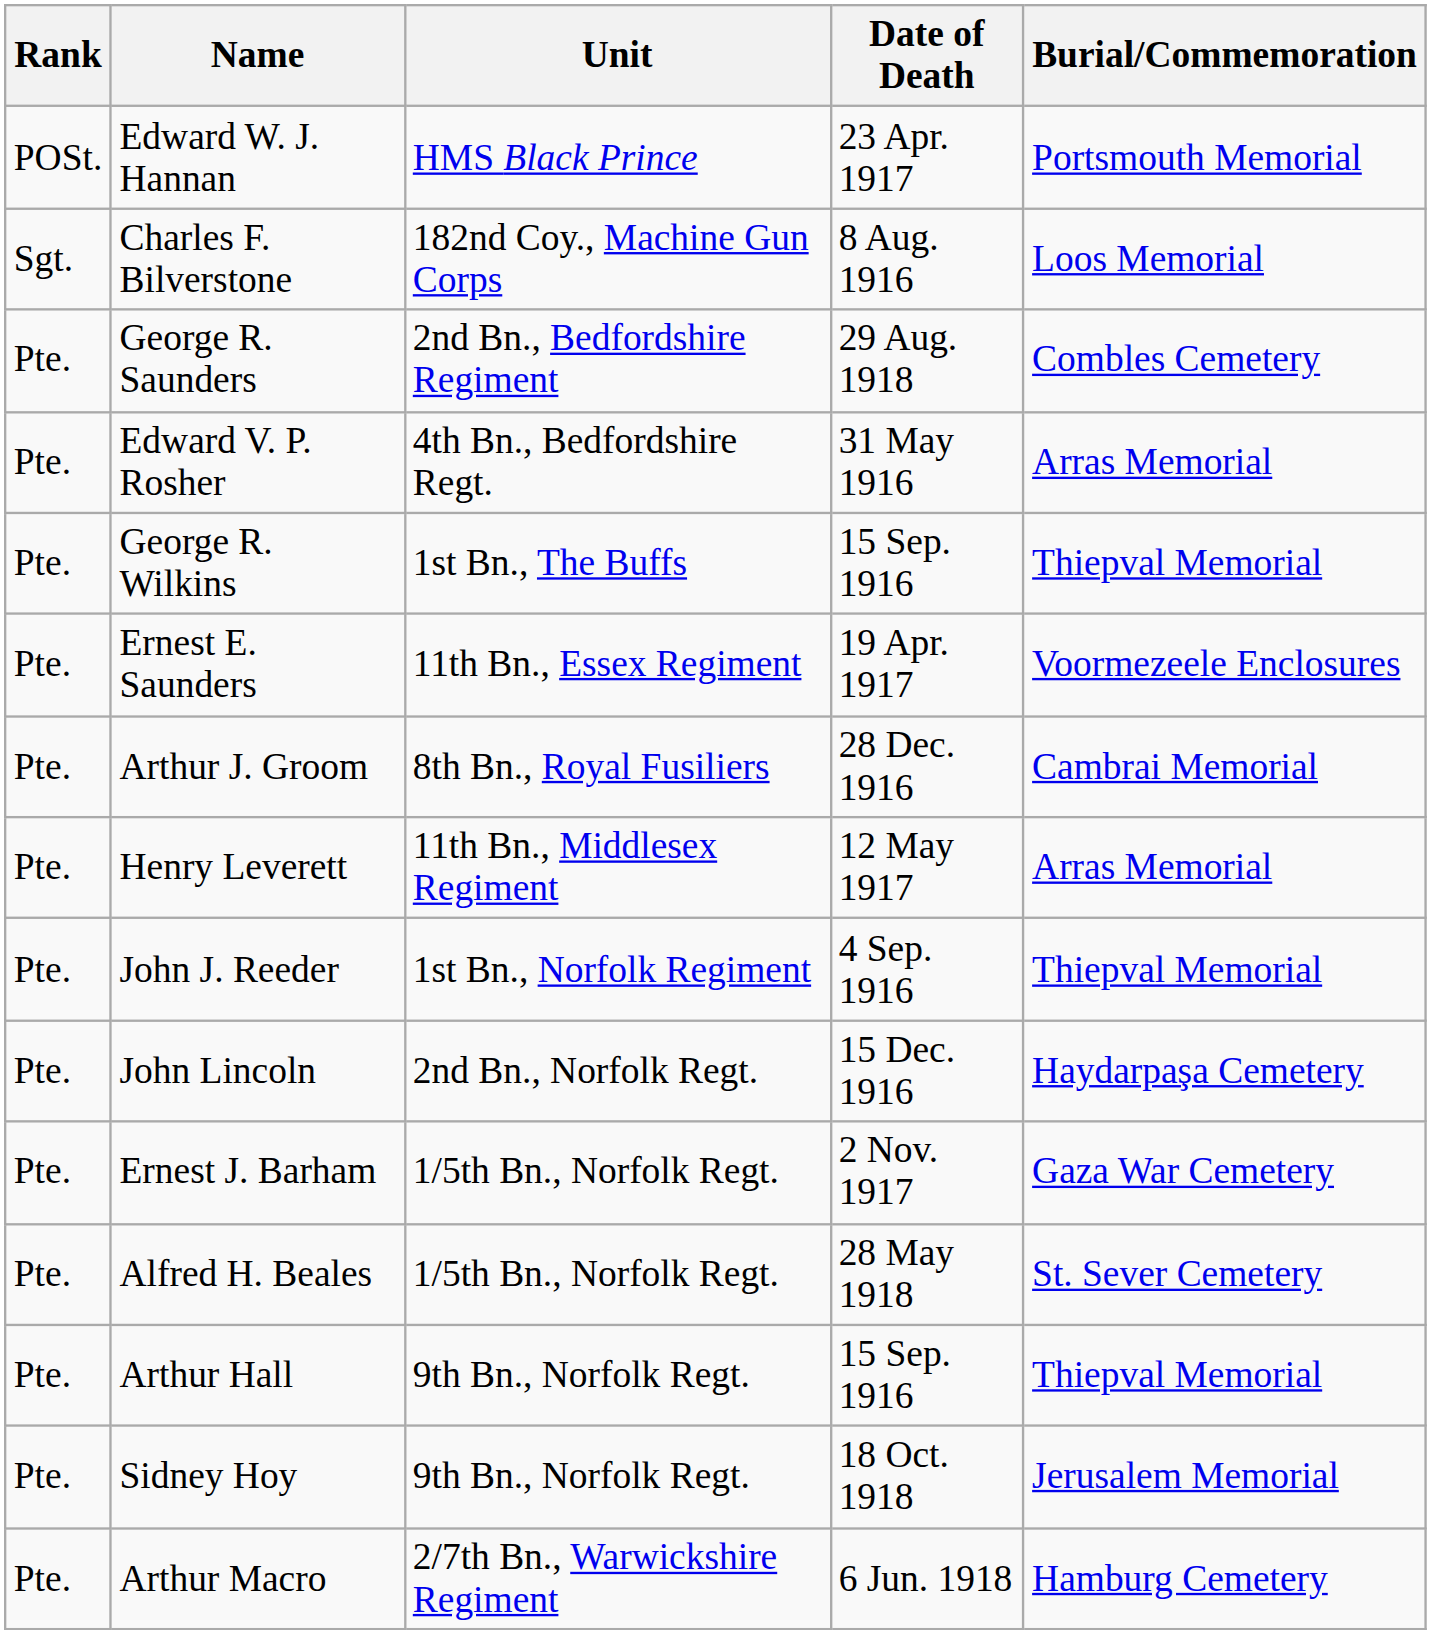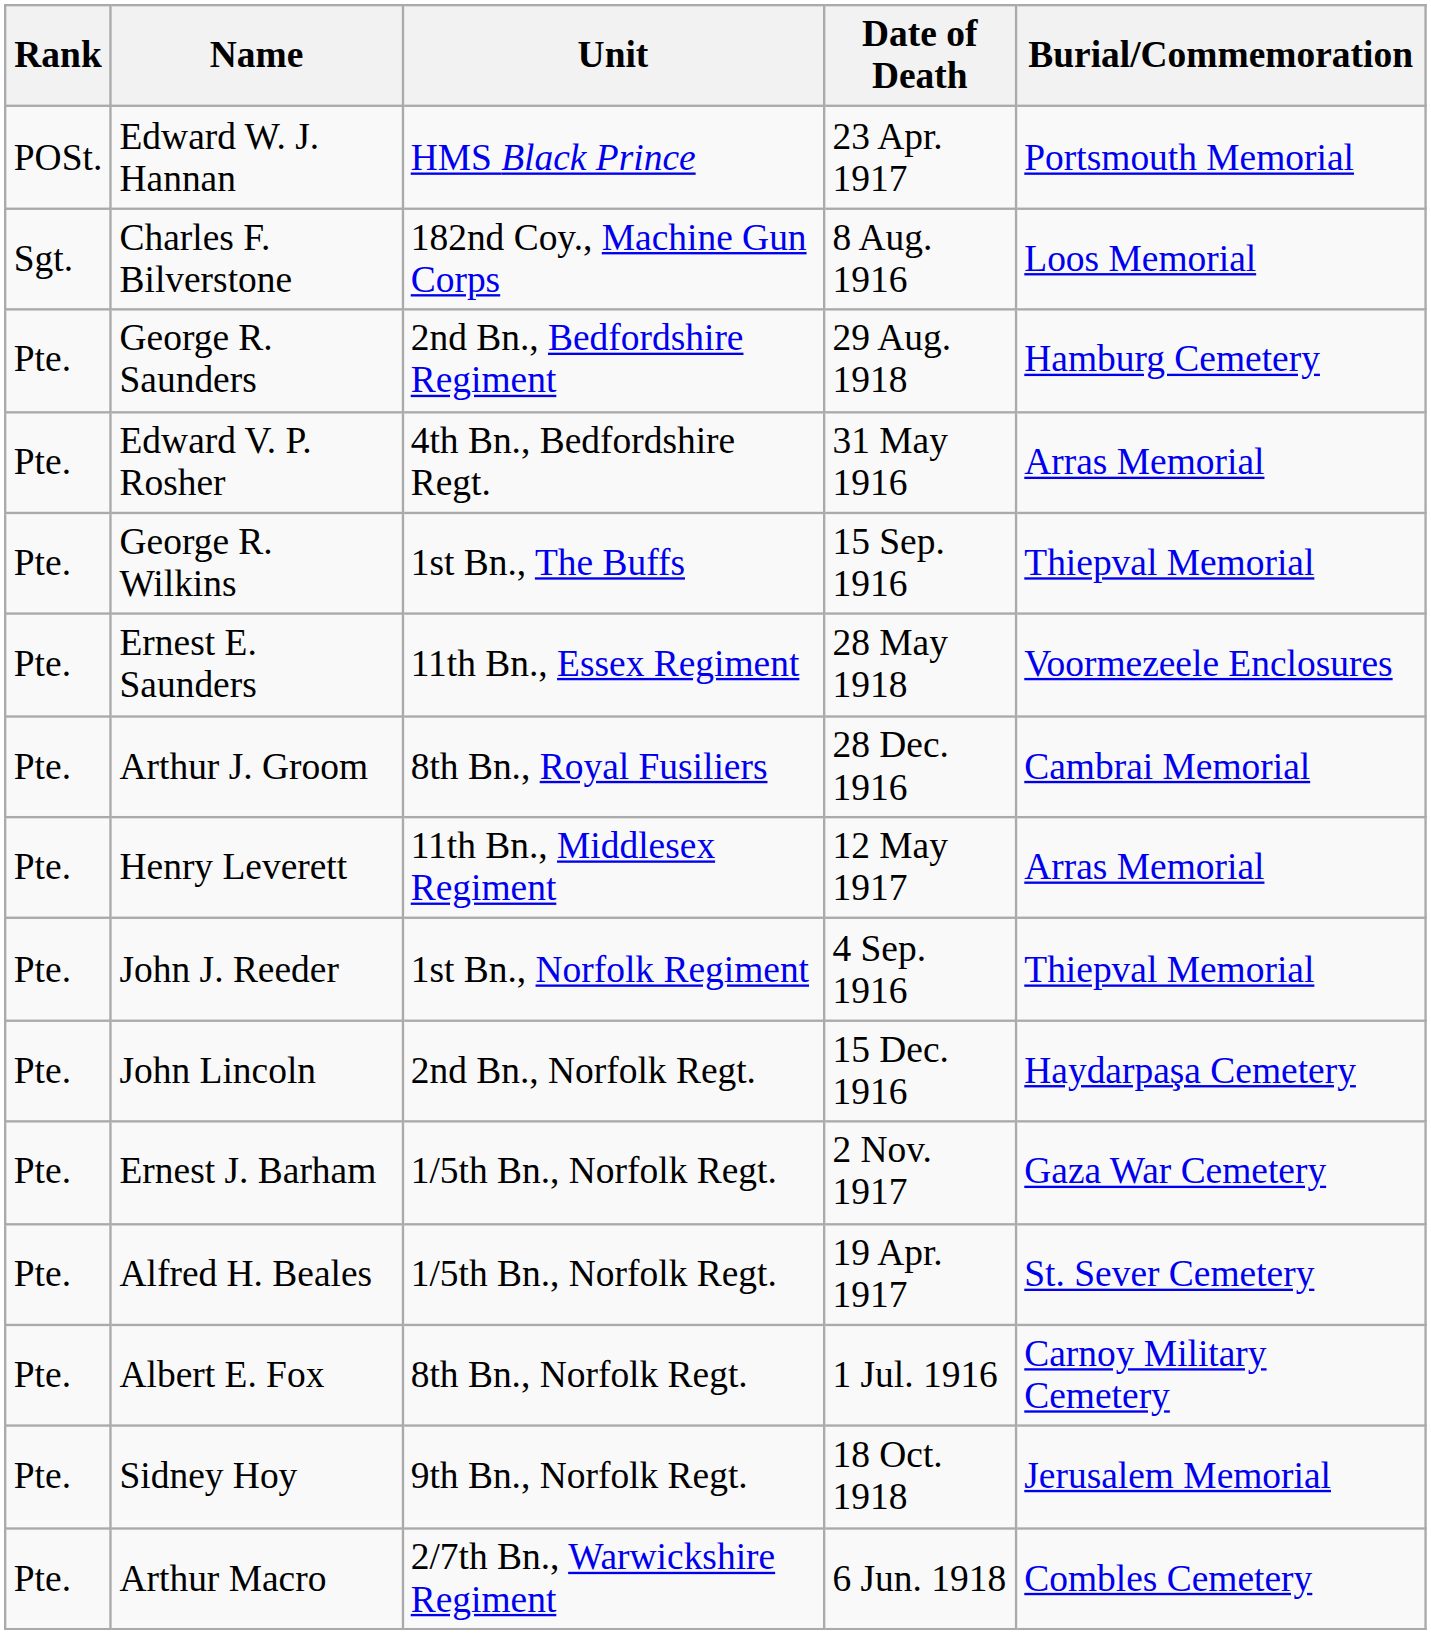George R. Saunders | Burial/Commemoration: Combles Cemetery -> Hamburg Cemetery
Ernest E. Saunders | Date of Death: 19 Apr. 1917 -> 28 May 1918
Alfred H. Beales | Date of Death: 28 May 1918 -> 19 Apr. 1917
+ row: Pte. | Albert E. Fox | 8th Bn., Norfolk Regt. | 1 Jul. 1916 | Carnoy Military Cemetery
- row: Pte. | Arthur Hall | 9th Bn., Norfolk Regt. | 15 Sep. 1916 | Thiepval Memorial
Arthur Macro | Burial/Commemoration: Hamburg Cemetery -> Combles Cemetery
